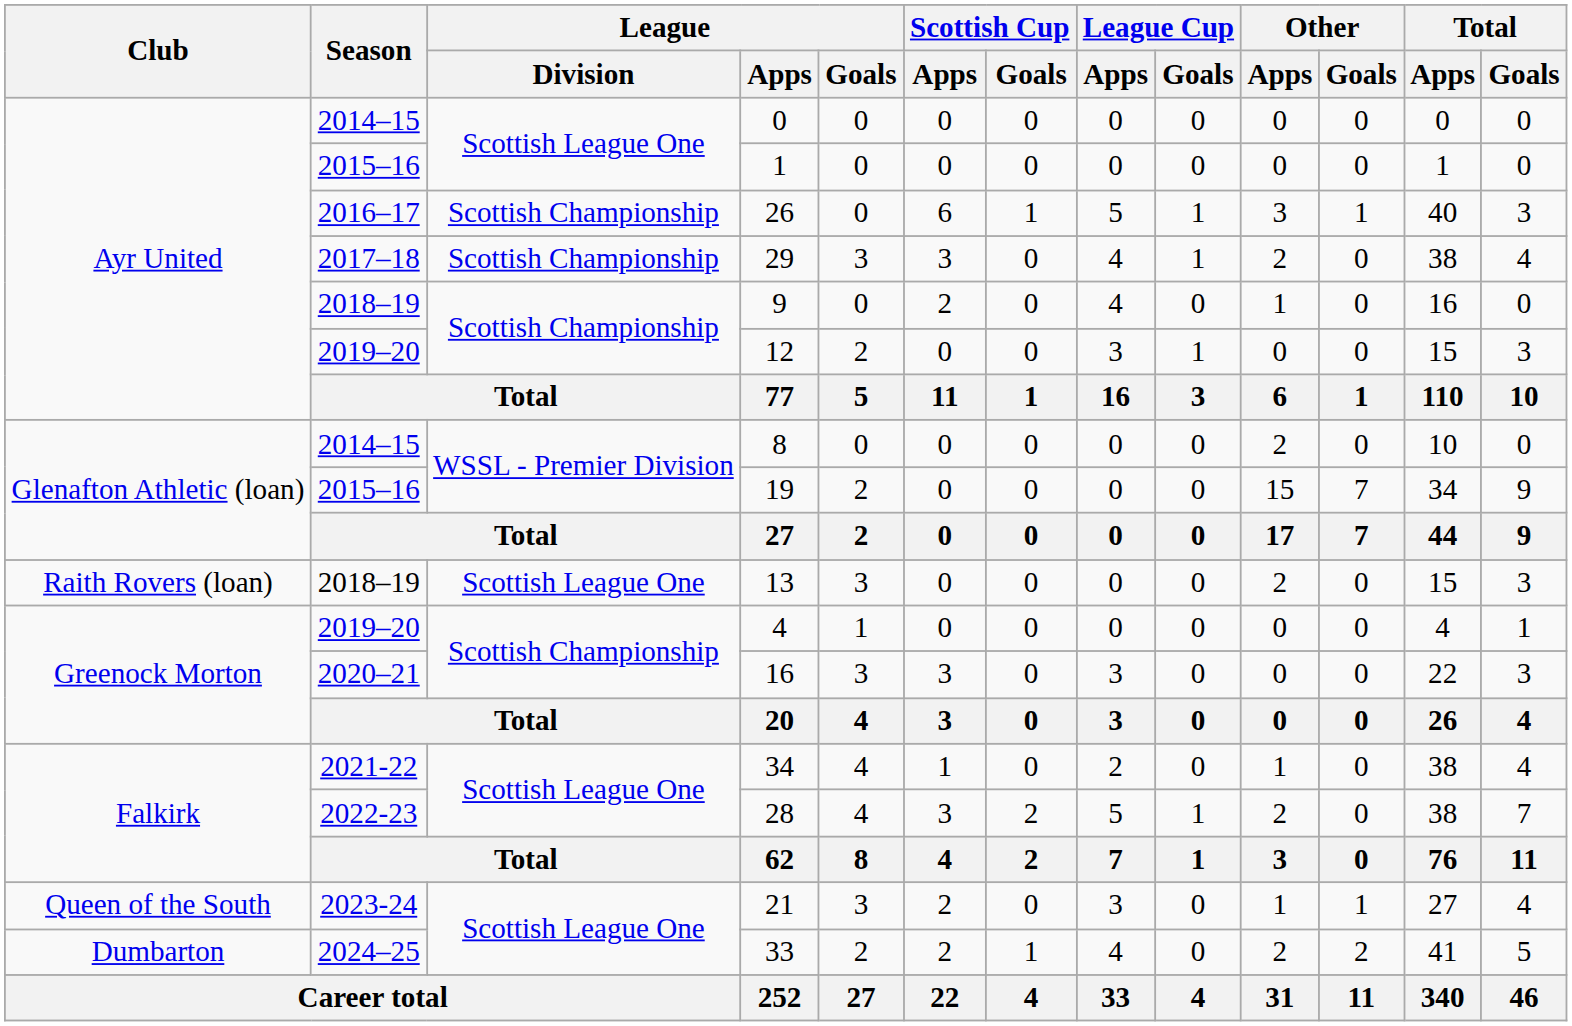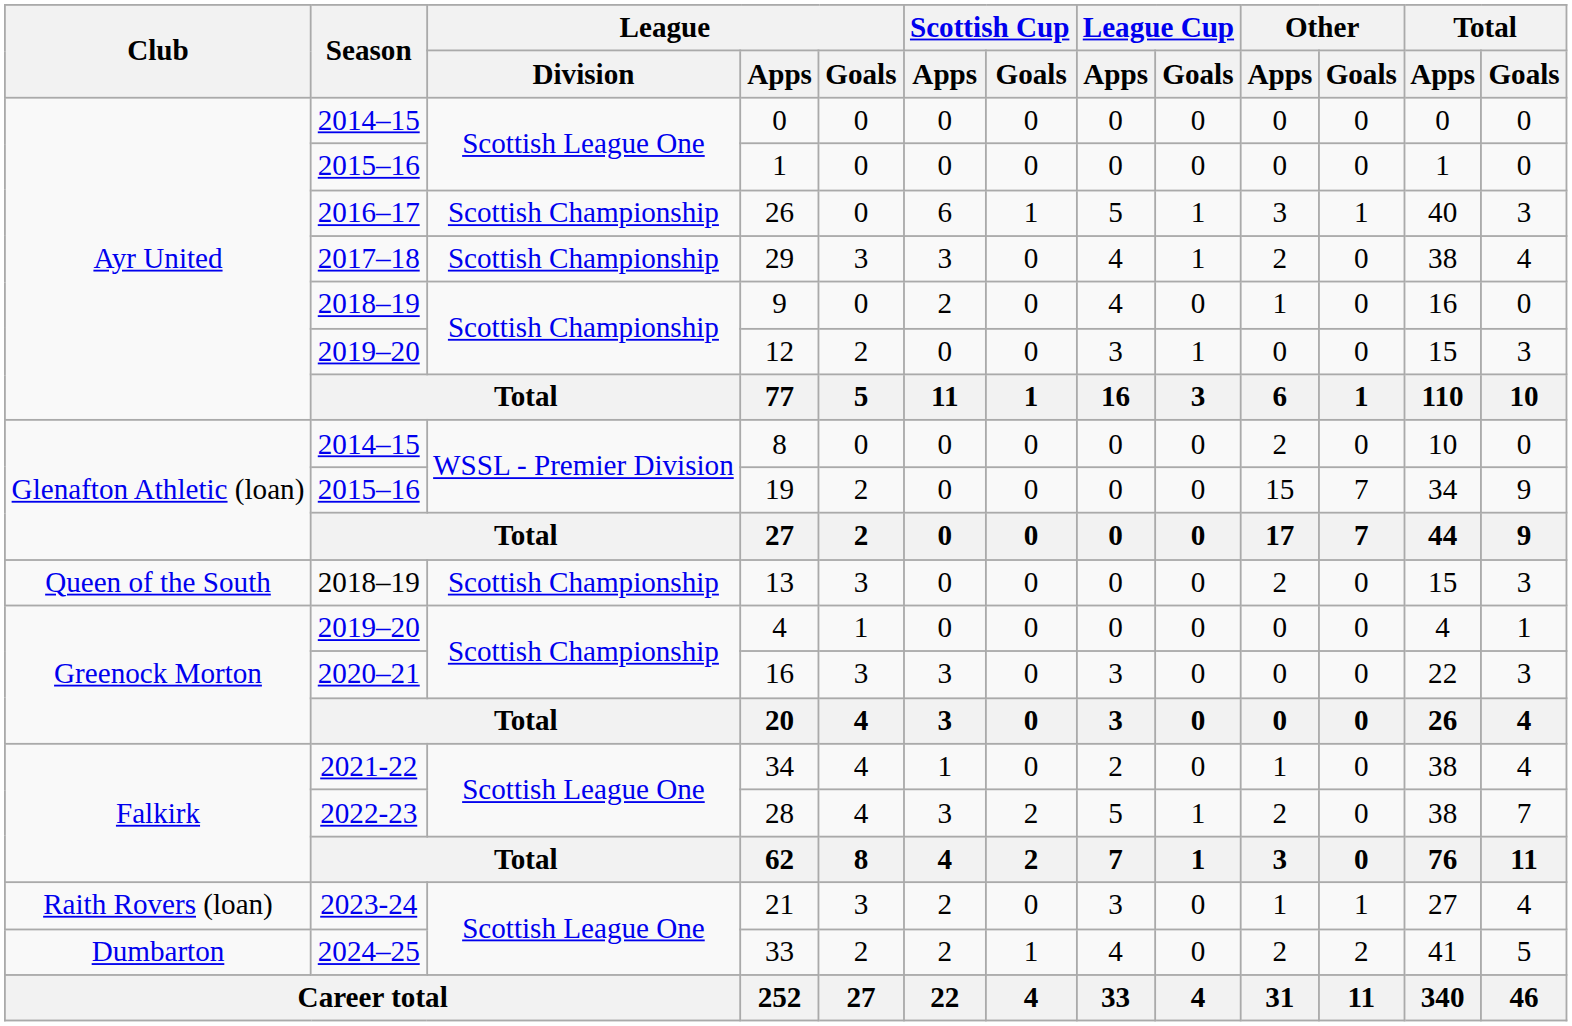13 | Club: Raith Rovers (loan) -> Queen of the South
13 | League / Division: Scottish League One -> Scottish Championship
21 | Club: Queen of the South -> Raith Rovers (loan)
